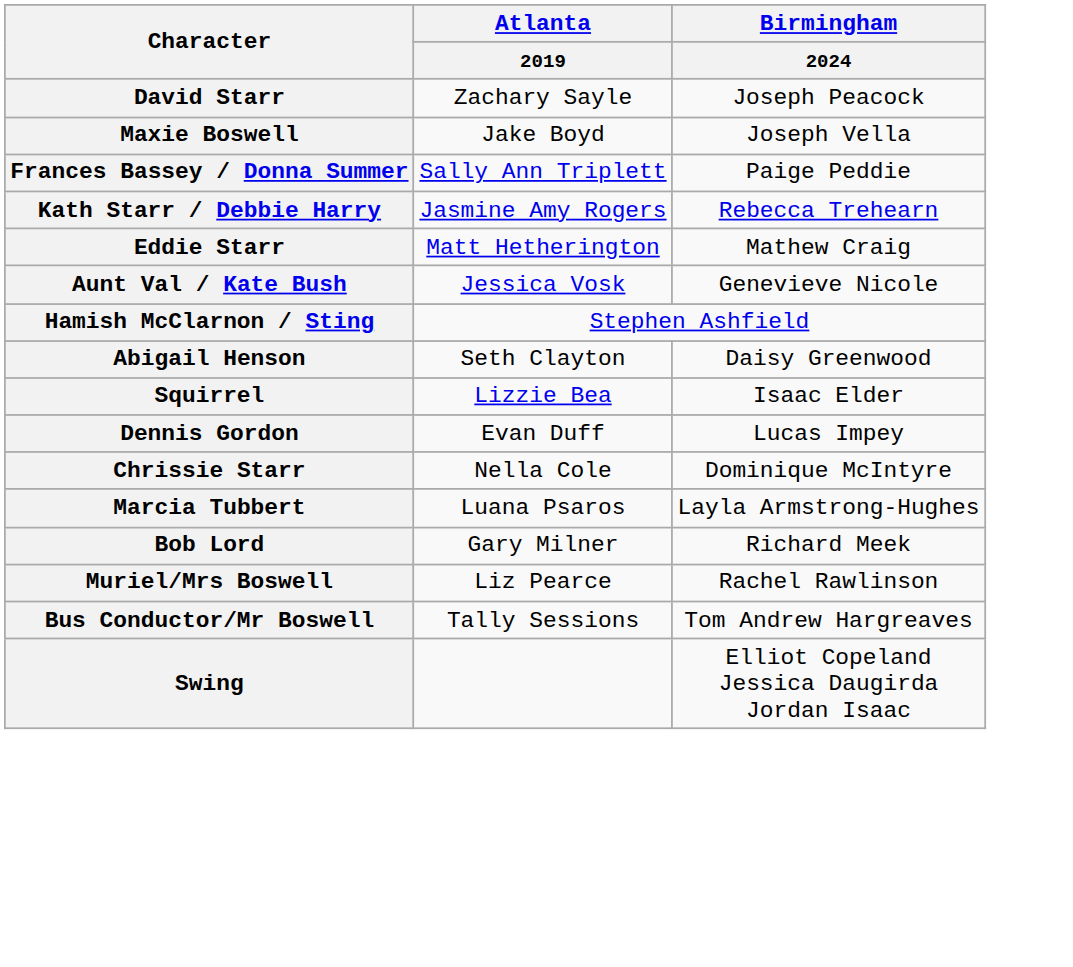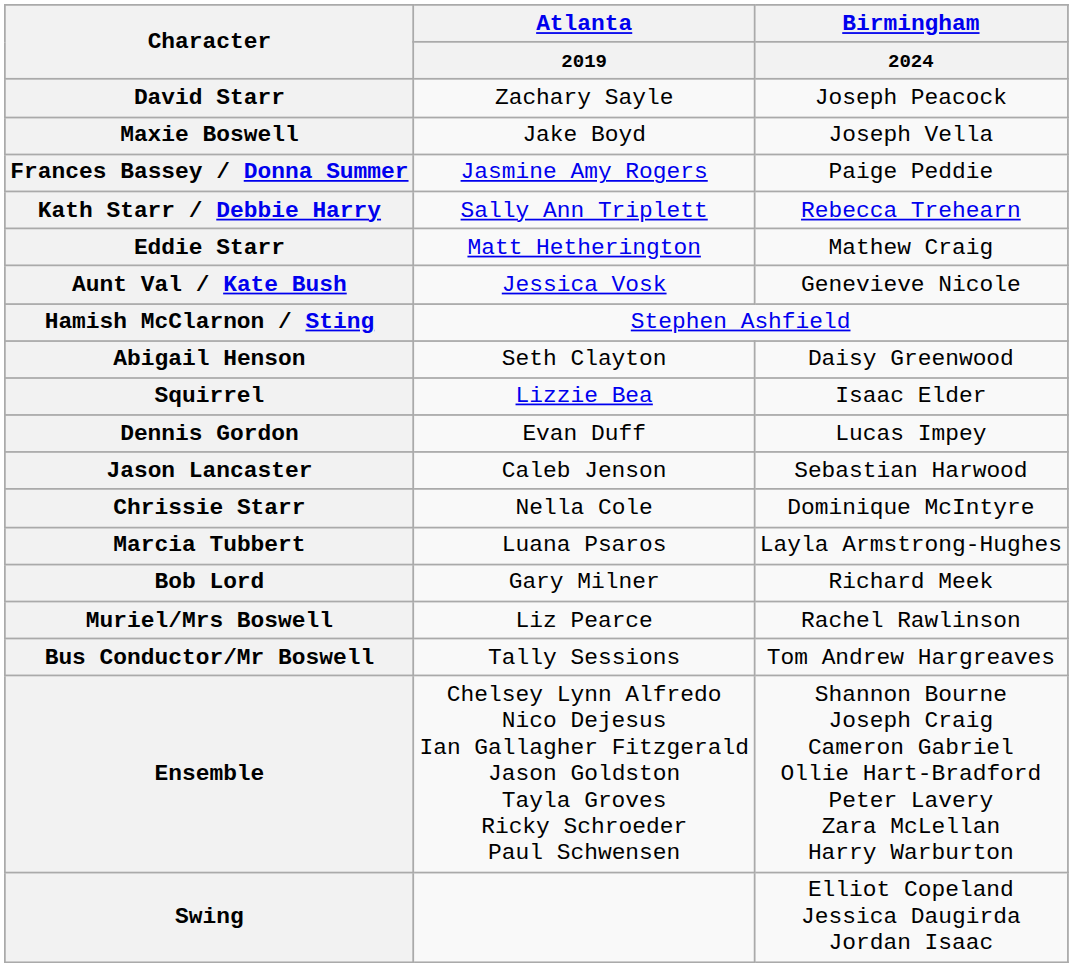Frances Bassey / Donna Summer | Atlanta / 2019: Sally Ann Triplett -> Jasmine Amy Rogers
Kath Starr / Debbie Harry | Atlanta / 2019: Jasmine Amy Rogers -> Sally Ann Triplett
+ row: Jason Lancaster | Caleb Jenson | Sebastian Harwood
+ row: Ensemble | Chelsey Lynn Alfredo Nico Dejesus Ian Gallagher Fitzgerald Jason Goldston Tayla Groves Ricky Schroeder Paul Schwensen | Shannon Bourne Joseph Craig Cameron Gabriel Ollie Hart-Bradford Peter Lavery Zara McLellan Harry Warburton
